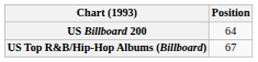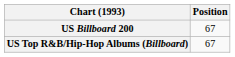US Billboard 200 | Position: 64 -> 67
